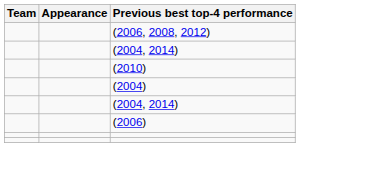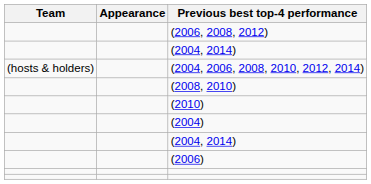+ row: (hosts & holders) | (2004, 2006, 2008, 2010, 2012, 2014)
+ row: (2008, 2010)
